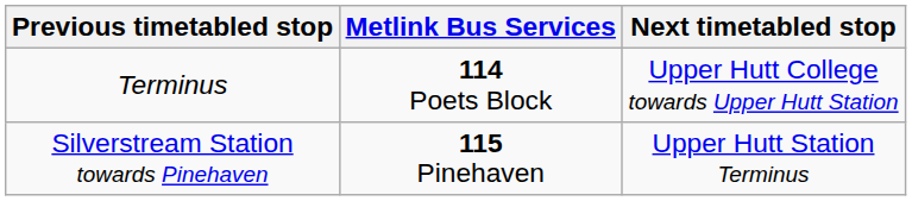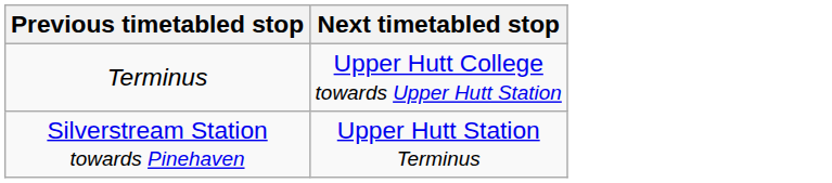- column: Metlink Bus Services | 114 Poets Block | 115 Pinehaven
